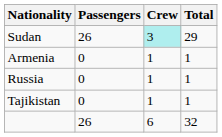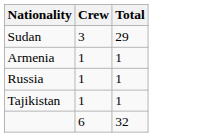- column: Passengers | 26 | 0 | 0 | 0 | 26
Sudan | Crew: paleturquoise background -> no background
